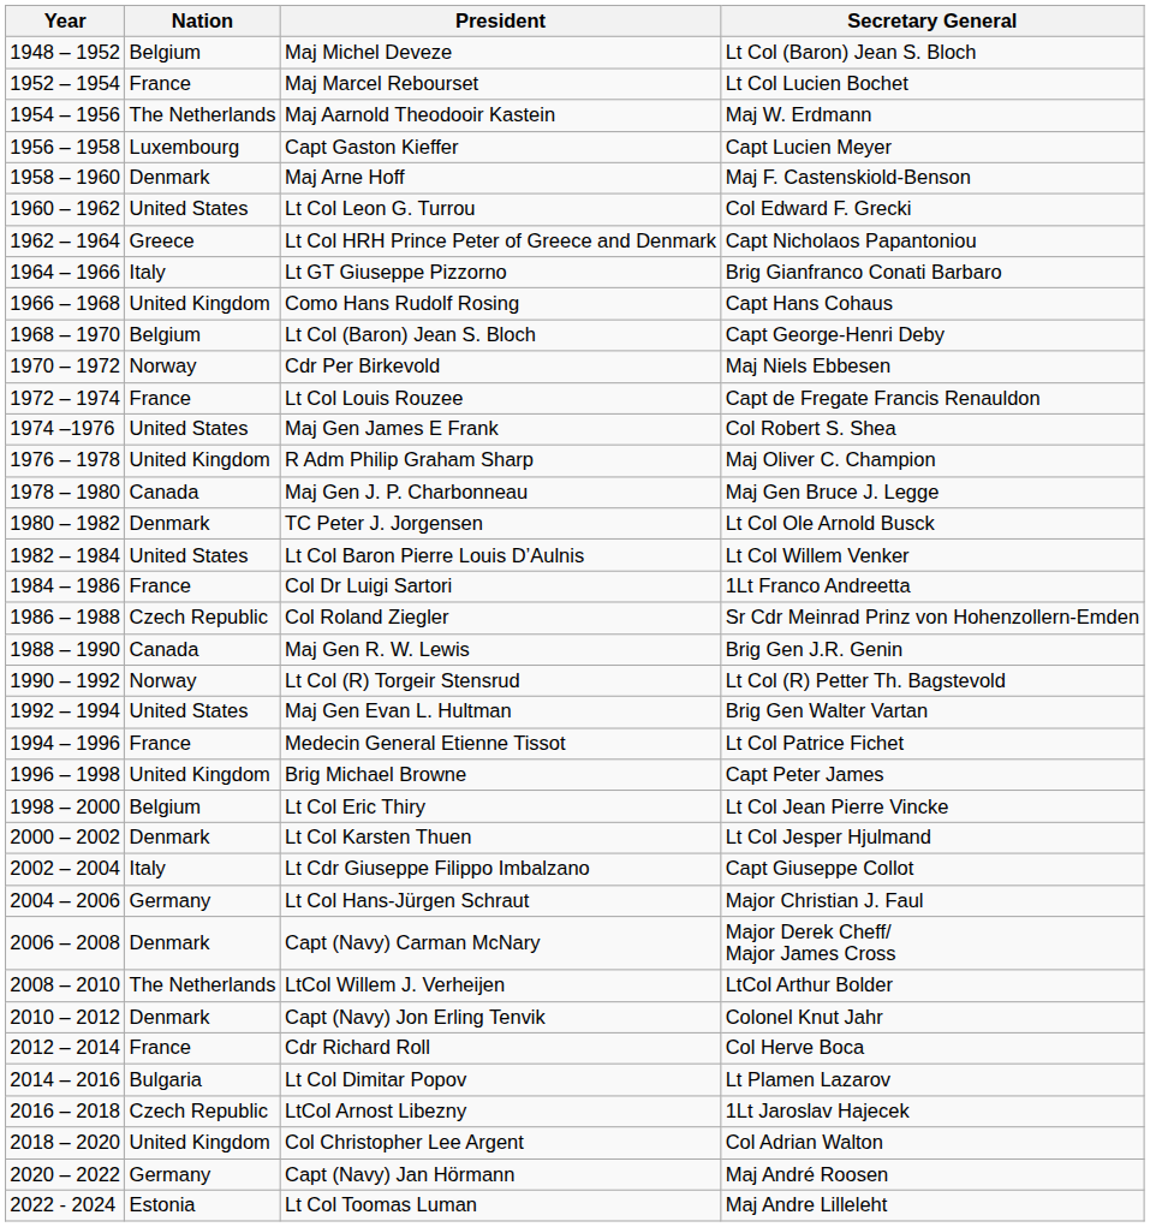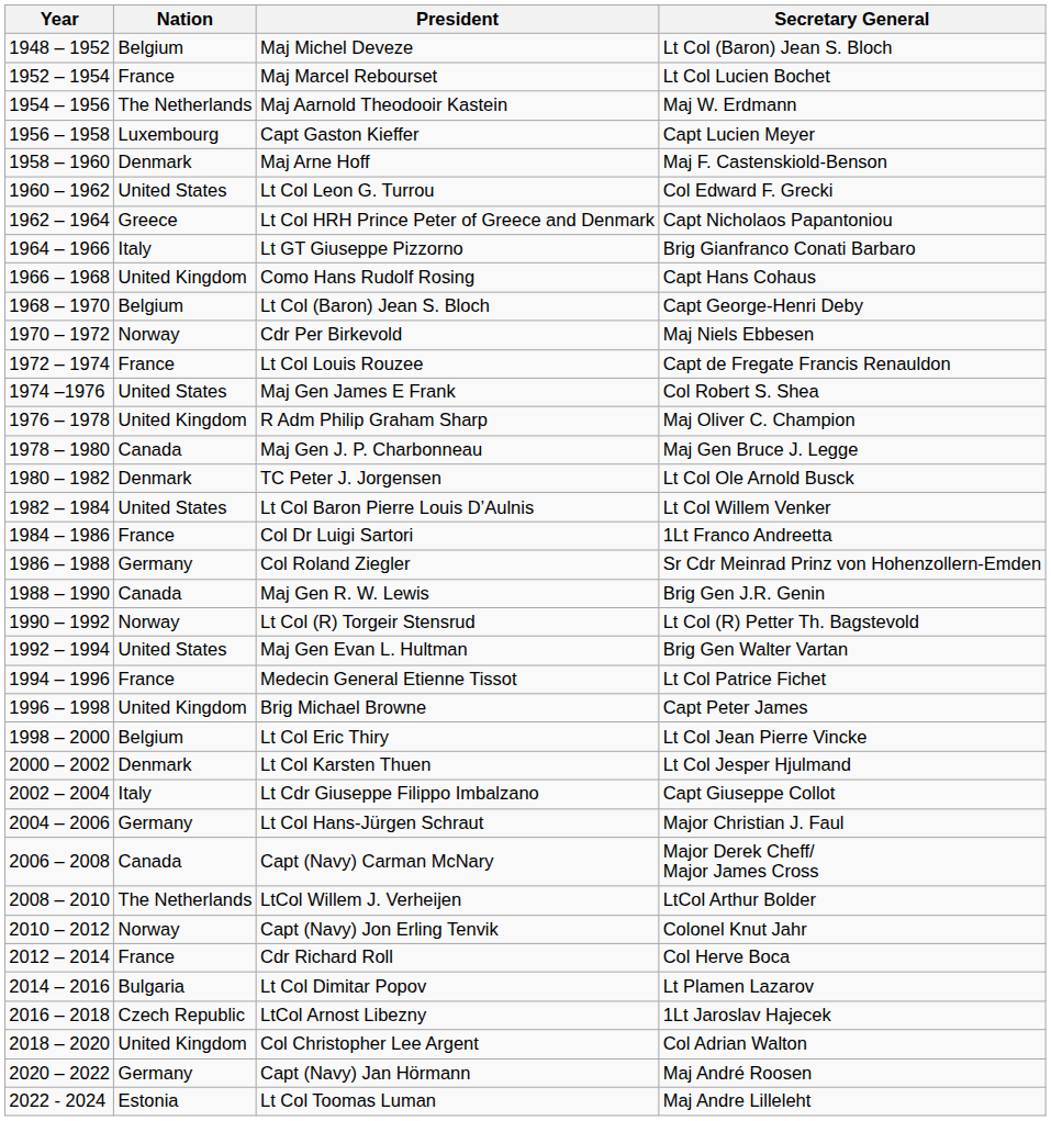Col Roland Ziegler | Nation: Czech Republic -> Germany
Capt (Navy) Carman McNary | Nation: Denmark -> Canada
Capt (Navy) Jon Erling Tenvik | Nation: Denmark -> Norway
